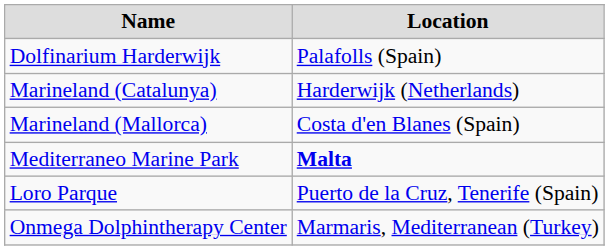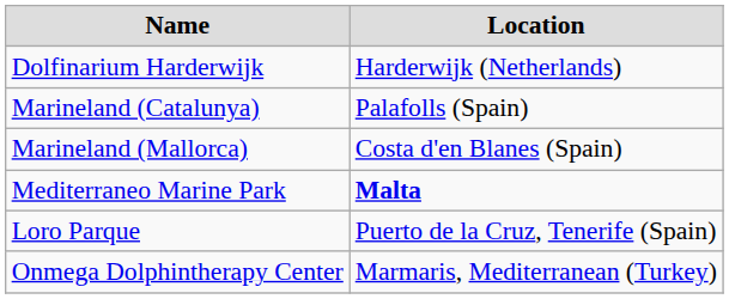Dolfinarium Harderwijk | Location: Palafolls (Spain) -> Harderwijk (Netherlands)
Marineland (Catalunya) | Location: Harderwijk (Netherlands) -> Palafolls (Spain)
